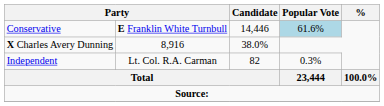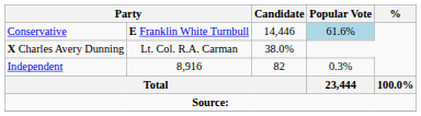X Charles Avery Dunning | column 2: 8,916 -> Lt. Col. R.A. Carman
Independent | column 2: Lt. Col. R.A. Carman -> 8,916
